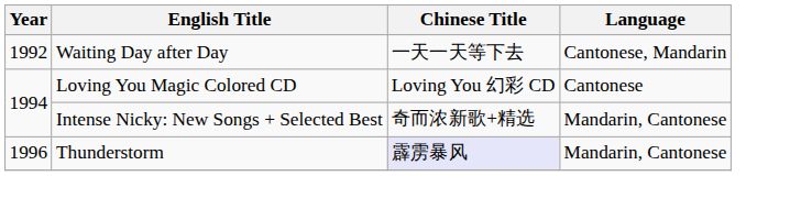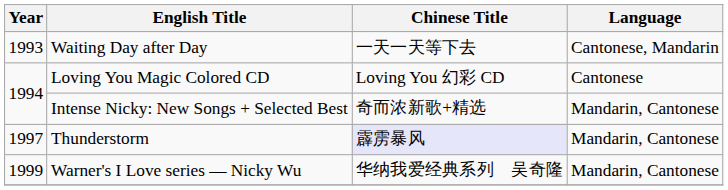Waiting Day after Day | Year: 1992 -> 1993
Thunderstorm | Year: 1996 -> 1997
+ row: 1999 | Warner's I Love series — Nicky Wu | 华纳我爱经典系列 吴奇隆 | Mandarin, Cantonese
